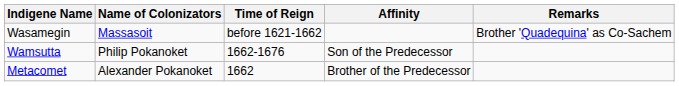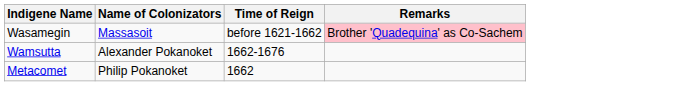- column: Affinity | Son of the Predecessor | Brother of the Predecessor
Wasamegin | Remarks: no background -> pink background
Wamsutta | Name of Colonizators: Philip Pokanoket -> Alexander Pokanoket
Metacomet | Name of Colonizators: Alexander Pokanoket -> Philip Pokanoket
